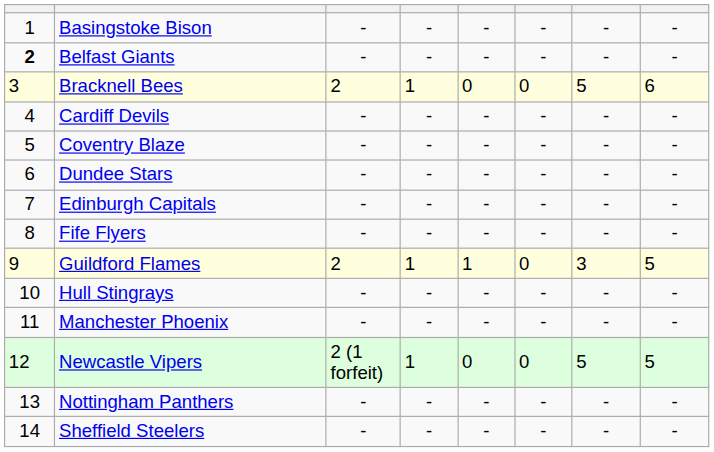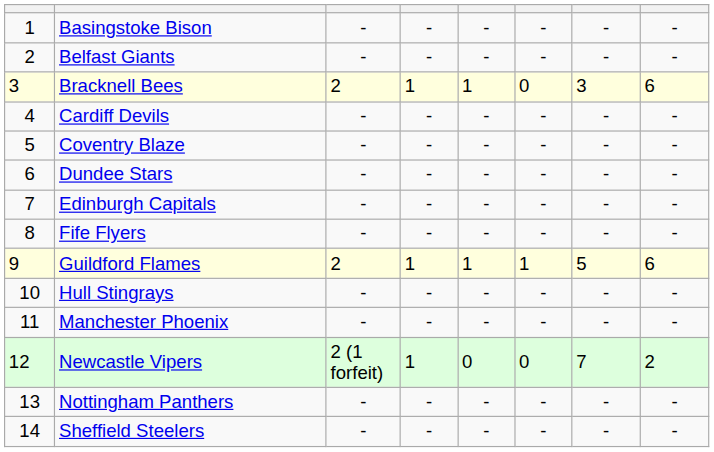Belfast Giants | column 1: bold -> normal
Bracknell Bees | column 5: 0 -> 1
Bracknell Bees | column 7: 5 -> 3
Guildford Flames | column 6: 0 -> 1
Guildford Flames | column 7: 3 -> 5
Guildford Flames | column 8: 5 -> 6
Newcastle Vipers | column 7: 5 -> 7
Newcastle Vipers | column 8: 5 -> 2
